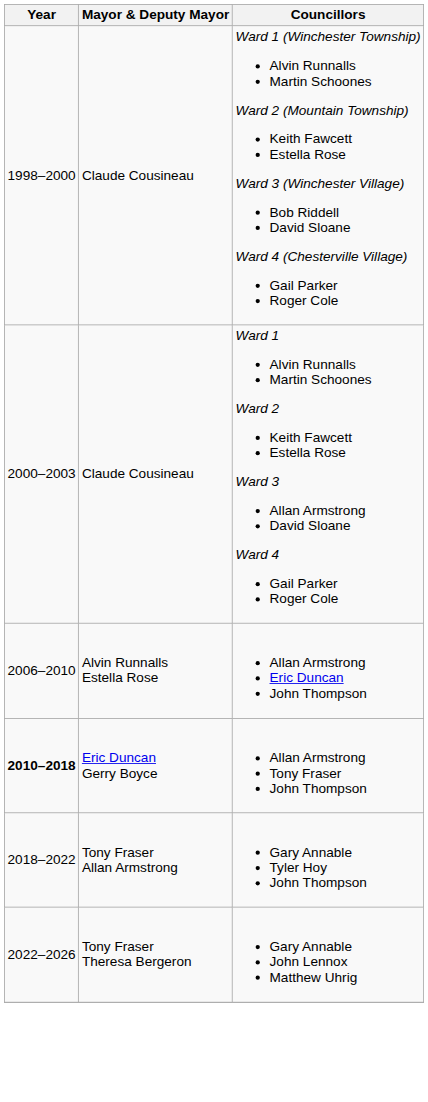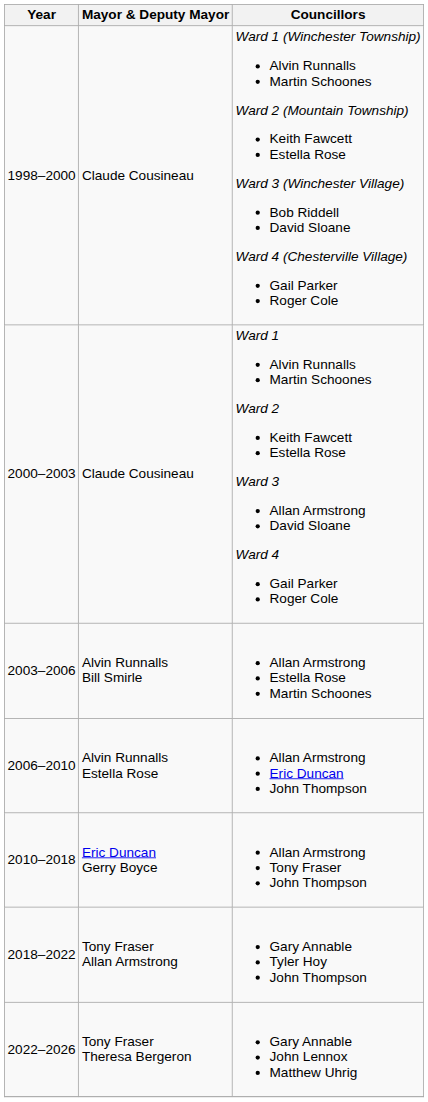+ row: 2003–2006 | Alvin Runnalls Bill Smirle | Allan Armstrong Estella Rose Martin Schoones
Allan Armstrong Tony Fraser John Thompson | Year: bold -> normal
